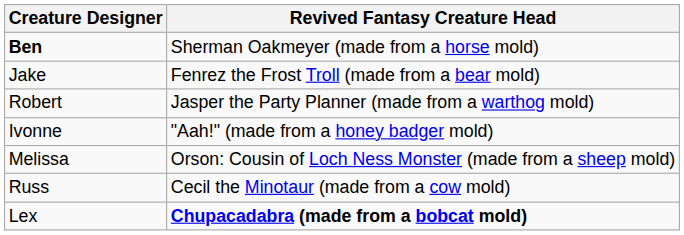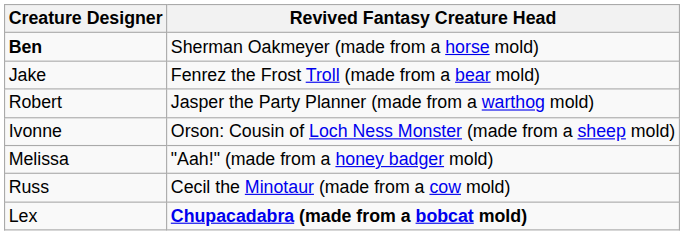Ivonne | Revived Fantasy Creature Head: "Aah!" (made from a honey badger mold) -> Orson: Cousin of Loch Ness Monster (made from a sheep mold)
Melissa | Revived Fantasy Creature Head: Orson: Cousin of Loch Ness Monster (made from a sheep mold) -> "Aah!" (made from a honey badger mold)
